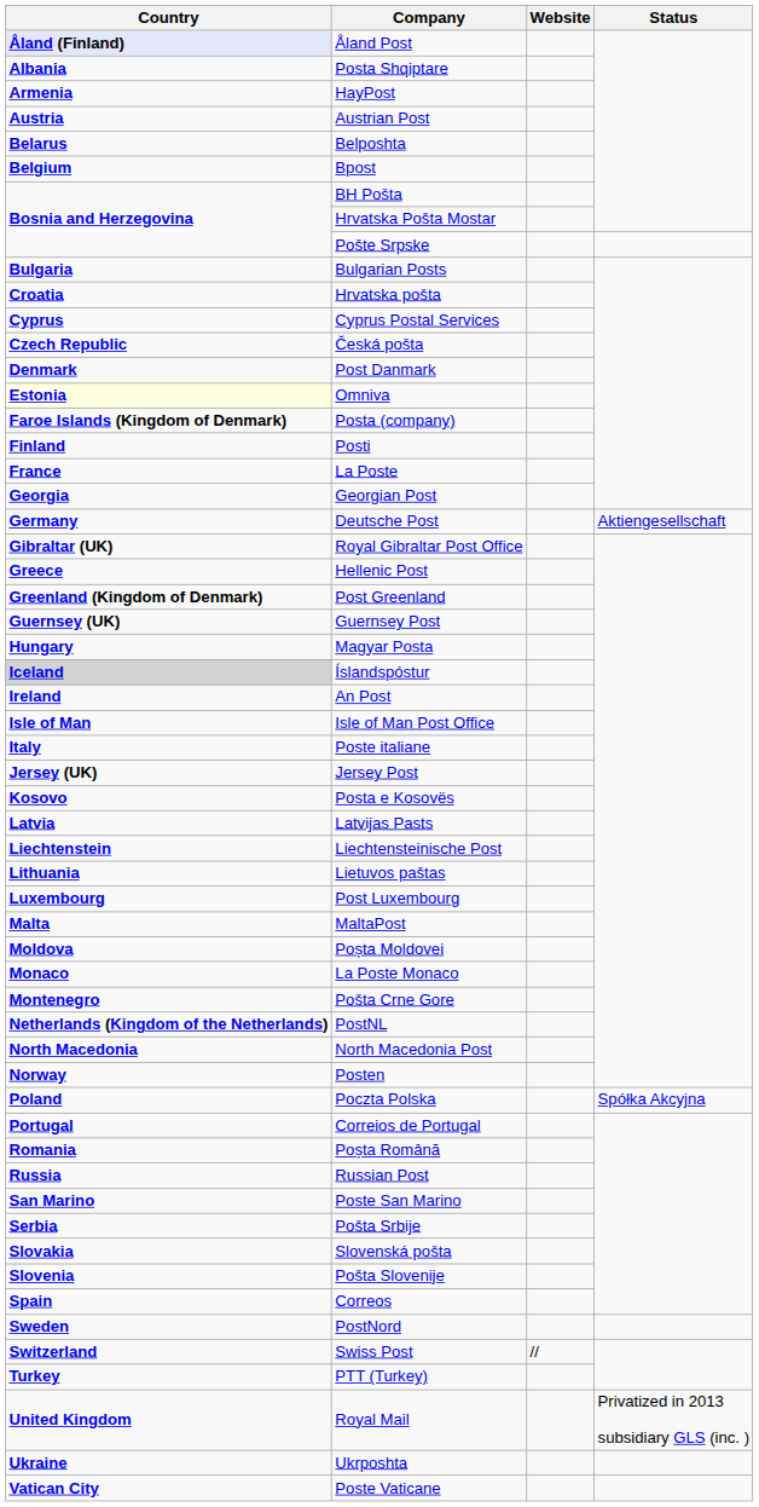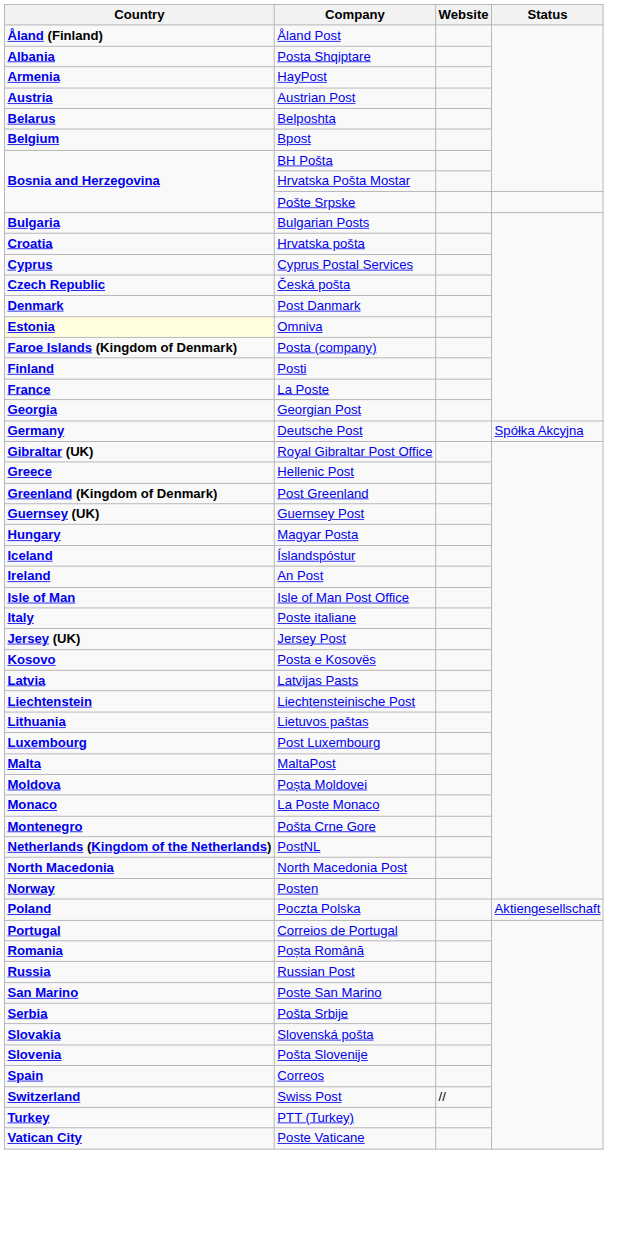Åland Post | Country: lavender background -> no background
Deutsche Post | Status: Aktiengesellschaft -> Spółka Akcyjna
Íslandspóstur | Country: lightgrey background -> no background
Poczta Polska | Status: Spółka Akcyjna -> Aktiengesellschaft
- row: Sweden | PostNord
- row: United Kingdom | Royal Mail | Privatized in 2013 subsidiary GLS (inc. )
- row: Ukraine | Ukrposhta
